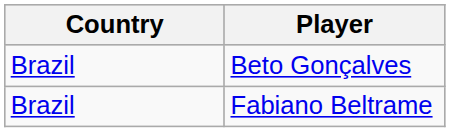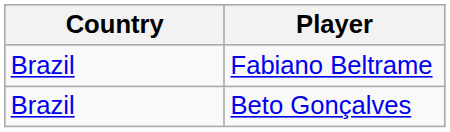rows swapped: Beto Gonçalves <-> Fabiano Beltrame
